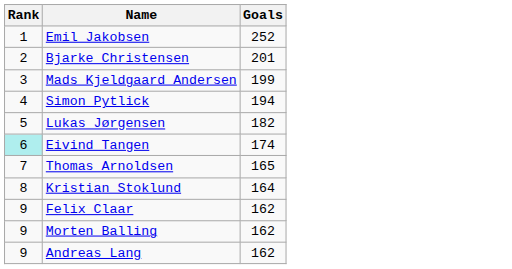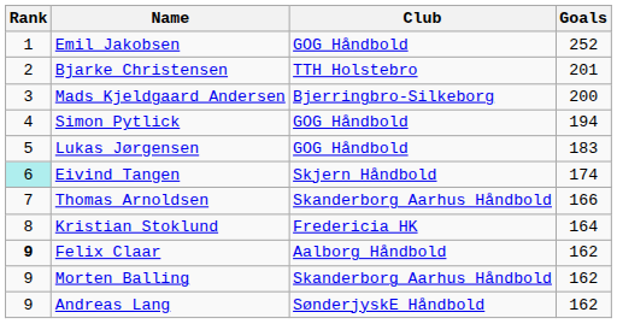+ column: Club | GOG Håndbold | TTH Holstebro | Bjerringbro-Silkeborg | GOG Håndbold | GOG Håndbold | Skjern Håndbold | Skanderborg Aarhus Håndbold | Fredericia HK | Aalborg Håndbold | Skanderborg Aarhus Håndbold | SønderjyskE Håndbold
Mads Kjeldgaard Andersen | Goals: 199 -> 200
Lukas Jørgensen | Goals: 182 -> 183
Thomas Arnoldsen | Goals: 165 -> 166
Felix Claar | Rank: normal -> bold
